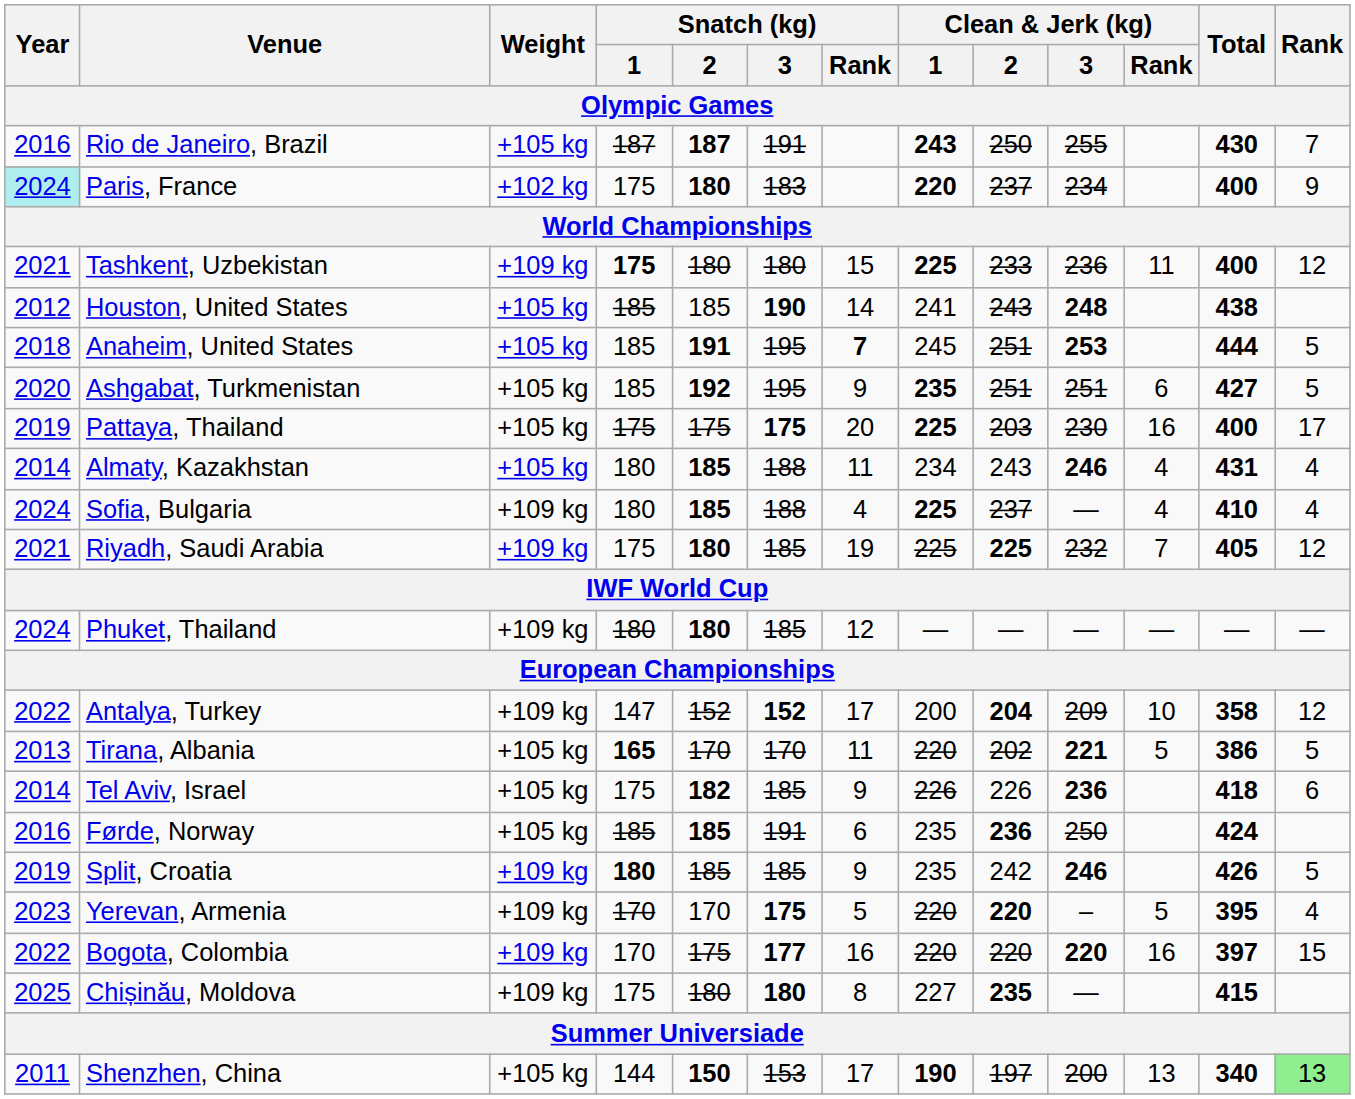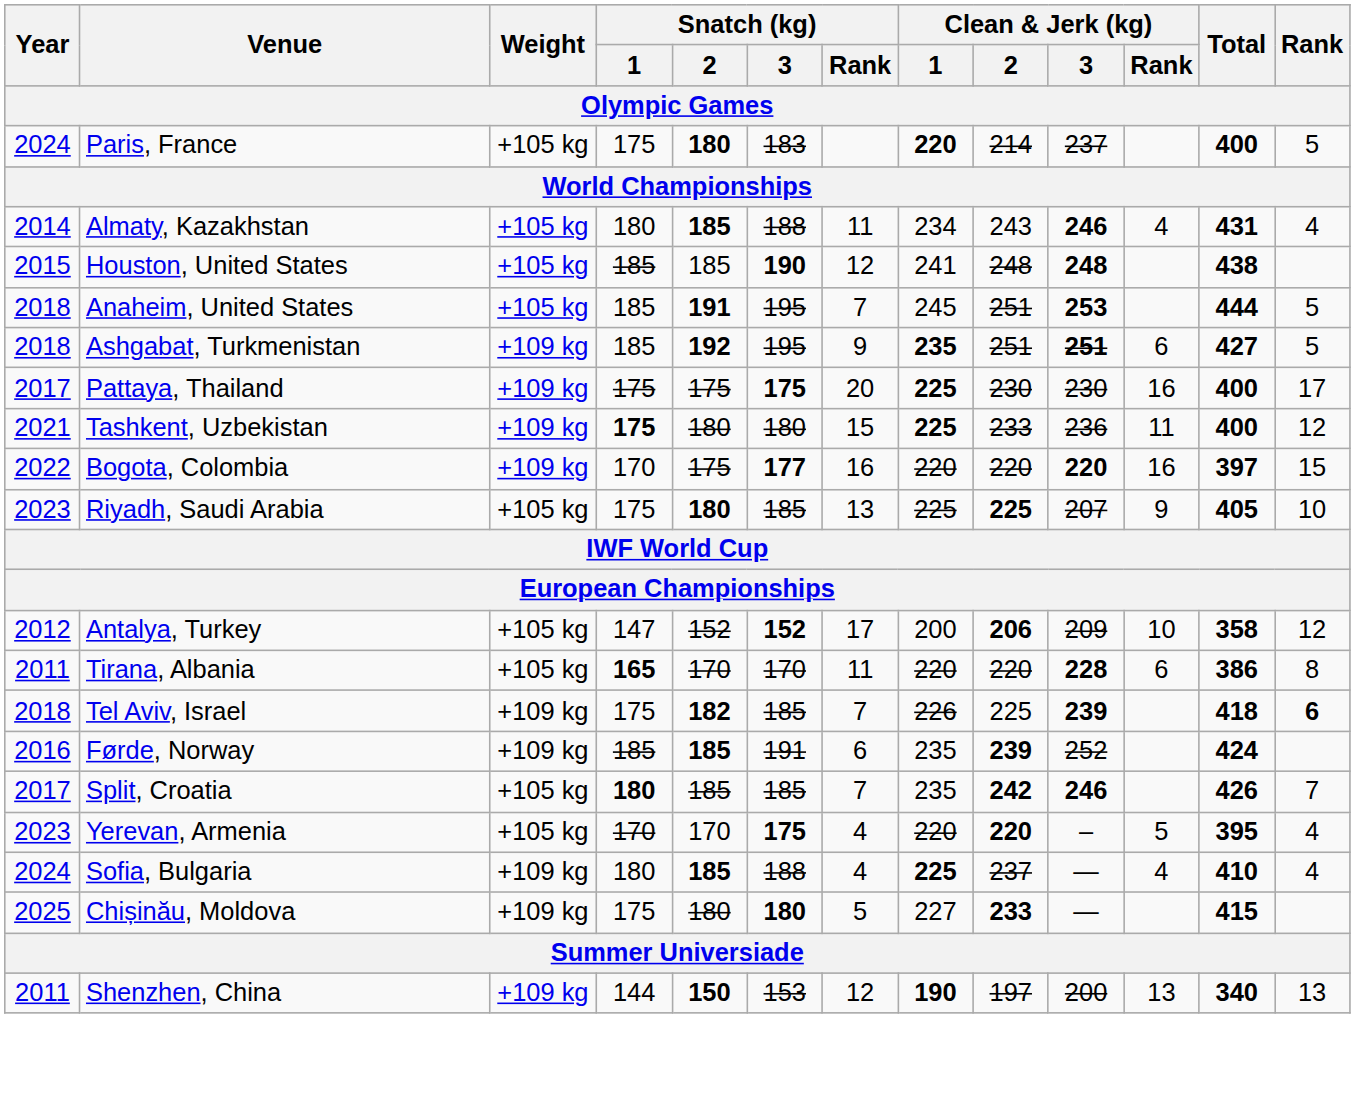- row: 2016 | Rio de Janeiro, Brazil | +105 kg | 187 | 187 | 191 | 243 | 250 | 255 | 430 | 7
Paris, France | Year: paleturquoise background -> no background
Paris, France | Weight: +102 kg -> +105 kg
Paris, France | Clean & Jerk (kg) / 2: 237 -> 214
Paris, France | Clean & Jerk (kg) / 3: 234 -> 237
Paris, France | Rank: 9 -> 5
rows swapped: Almaty, Kazakhstan <-> Tashkent, Uzbekistan
Houston, United States | Year: 2012 -> 2015
Houston, United States | Snatch (kg) / Rank: 14 -> 12
Houston, United States | Clean & Jerk (kg) / 2: 243 -> 248
Anaheim, United States | Snatch (kg) / Rank: bold -> normal
Ashgabat, Turkmenistan | Year: 2020 -> 2018
Ashgabat, Turkmenistan | Weight: +105 kg -> +109 kg
Ashgabat, Turkmenistan | Clean & Jerk (kg) / 3: normal -> bold
Pattaya, Thailand | Year: 2019 -> 2017
Pattaya, Thailand | Weight: +105 kg -> +109 kg
Pattaya, Thailand | Clean & Jerk (kg) / 2: 203 -> 230
rows swapped: Bogota, Colombia <-> Sofia, Bulgaria
Riyadh, Saudi Arabia | Year: 2021 -> 2023
Riyadh, Saudi Arabia | Weight: +109 kg -> +105 kg
Riyadh, Saudi Arabia | Snatch (kg) / Rank: 19 -> 13
Riyadh, Saudi Arabia | Clean & Jerk (kg) / 3: 232 -> 207
Riyadh, Saudi Arabia | Clean & Jerk (kg) / Rank: 7 -> 9
Riyadh, Saudi Arabia | Rank: 12 -> 10
- row: 2024 | Phuket, Thailand | +109 kg | 180 | 180 | 185 | 12 | — | — | — | — | — | —
Antalya, Turkey | Year: 2022 -> 2012
Antalya, Turkey | Weight: +109 kg -> +105 kg
Antalya, Turkey | Clean & Jerk (kg) / 2: 204 -> 206
Tirana, Albania | Year: 2013 -> 2011
Tirana, Albania | Clean & Jerk (kg) / 2: 202 -> 220
Tirana, Albania | Clean & Jerk (kg) / 3: 221 -> 228
Tirana, Albania | Clean & Jerk (kg) / Rank: 5 -> 6
Tirana, Albania | Rank: 5 -> 8
Tel Aviv, Israel | Year: 2014 -> 2018
Tel Aviv, Israel | Weight: +105 kg -> +109 kg
Tel Aviv, Israel | Snatch (kg) / Rank: 9 -> 7
Tel Aviv, Israel | Clean & Jerk (kg) / 2: 226 -> 225
Tel Aviv, Israel | Clean & Jerk (kg) / 3: 236 -> 239
Tel Aviv, Israel | Rank: normal -> bold
Førde, Norway | Weight: +105 kg -> +109 kg
Førde, Norway | Clean & Jerk (kg) / 2: 236 -> 239
Førde, Norway | Clean & Jerk (kg) / 3: 250 -> 252
Split, Croatia | Year: 2019 -> 2017
Split, Croatia | Weight: +109 kg -> +105 kg
Split, Croatia | Snatch (kg) / Rank: 9 -> 7
Split, Croatia | Clean & Jerk (kg) / 2: normal -> bold
Split, Croatia | Rank: 5 -> 7
Yerevan, Armenia | Weight: +109 kg -> +105 kg
Yerevan, Armenia | Snatch (kg) / Rank: 5 -> 4
Chișinău, Moldova | Snatch (kg) / Rank: 8 -> 5
Chișinău, Moldova | Clean & Jerk (kg) / 2: 235 -> 233
Shenzhen, China | Weight: +105 kg -> +109 kg
Shenzhen, China | Snatch (kg) / Rank: 17 -> 12
Shenzhen, China | Rank: lightgreen background -> no background
